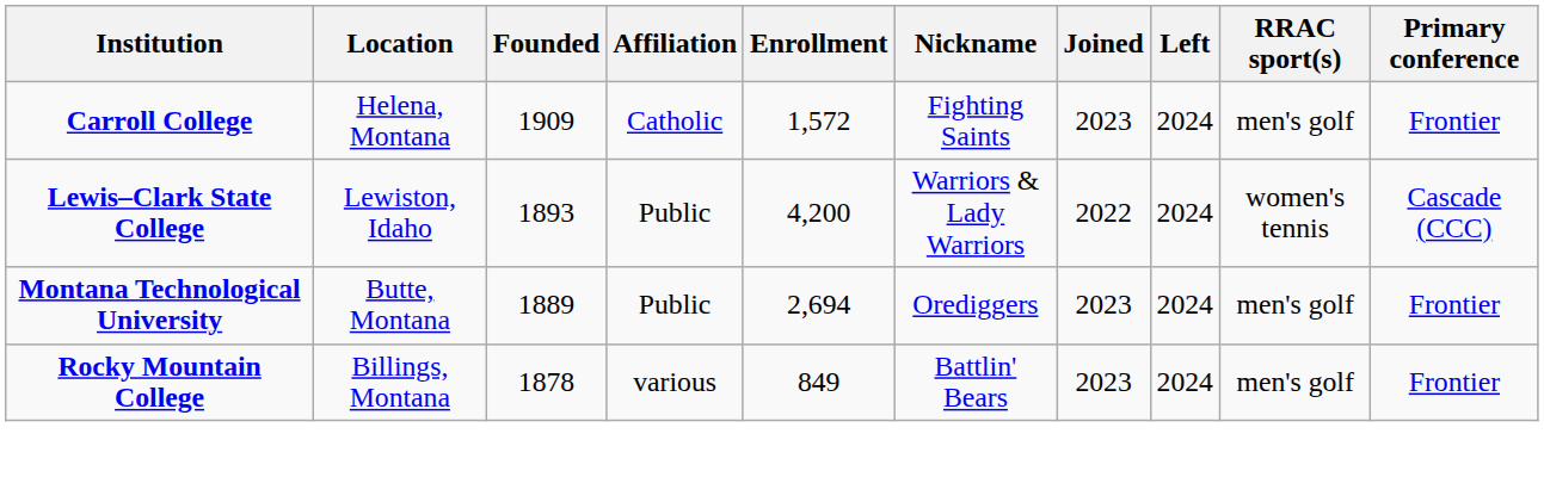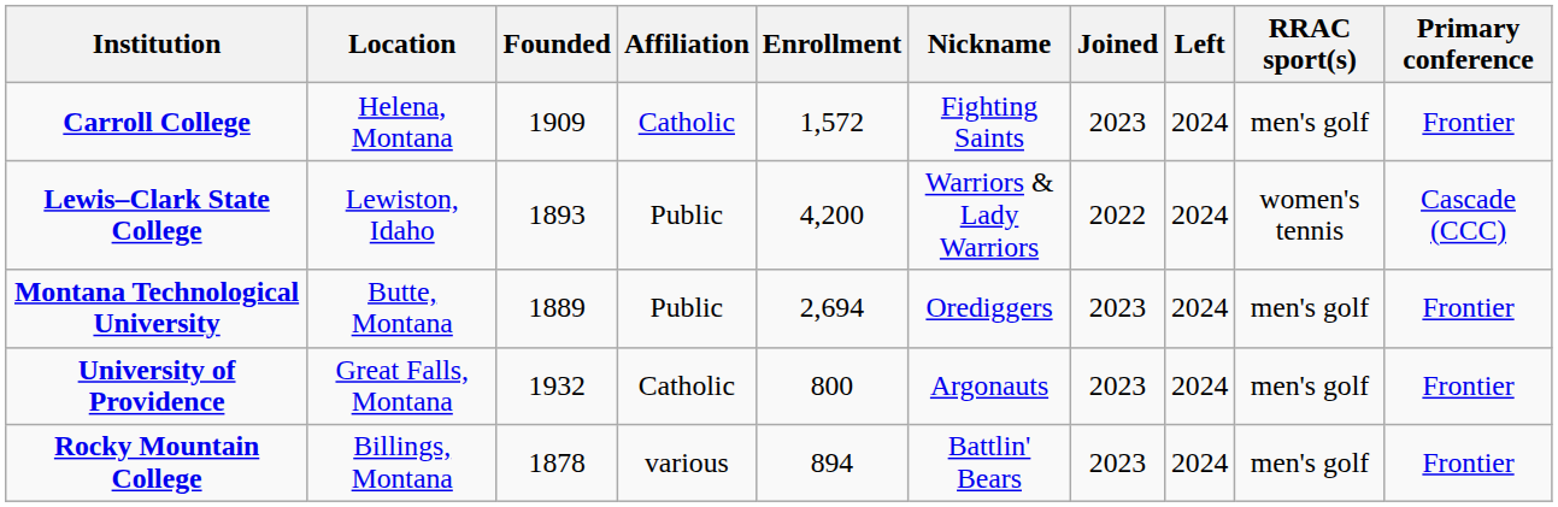+ row: University of Providence | Great Falls, Montana | 1932 | Catholic | 800 | Argonauts | 2023 | 2024 | men's golf | Frontier
Rocky Mountain College | Enrollment: 849 -> 894
